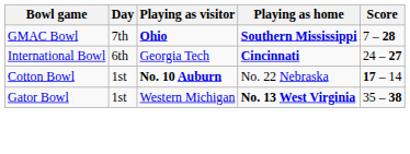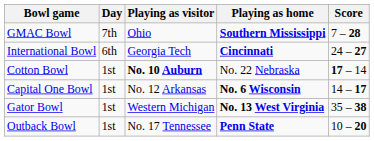GMAC Bowl | Playing as visitor: bold -> normal
+ row: Capital One Bowl | 1st | No. 12 Arkansas | No. 6 Wisconsin | 14 – 17
+ row: Outback Bowl | 1st | No. 17 Tennessee | Penn State | 10 – 20
